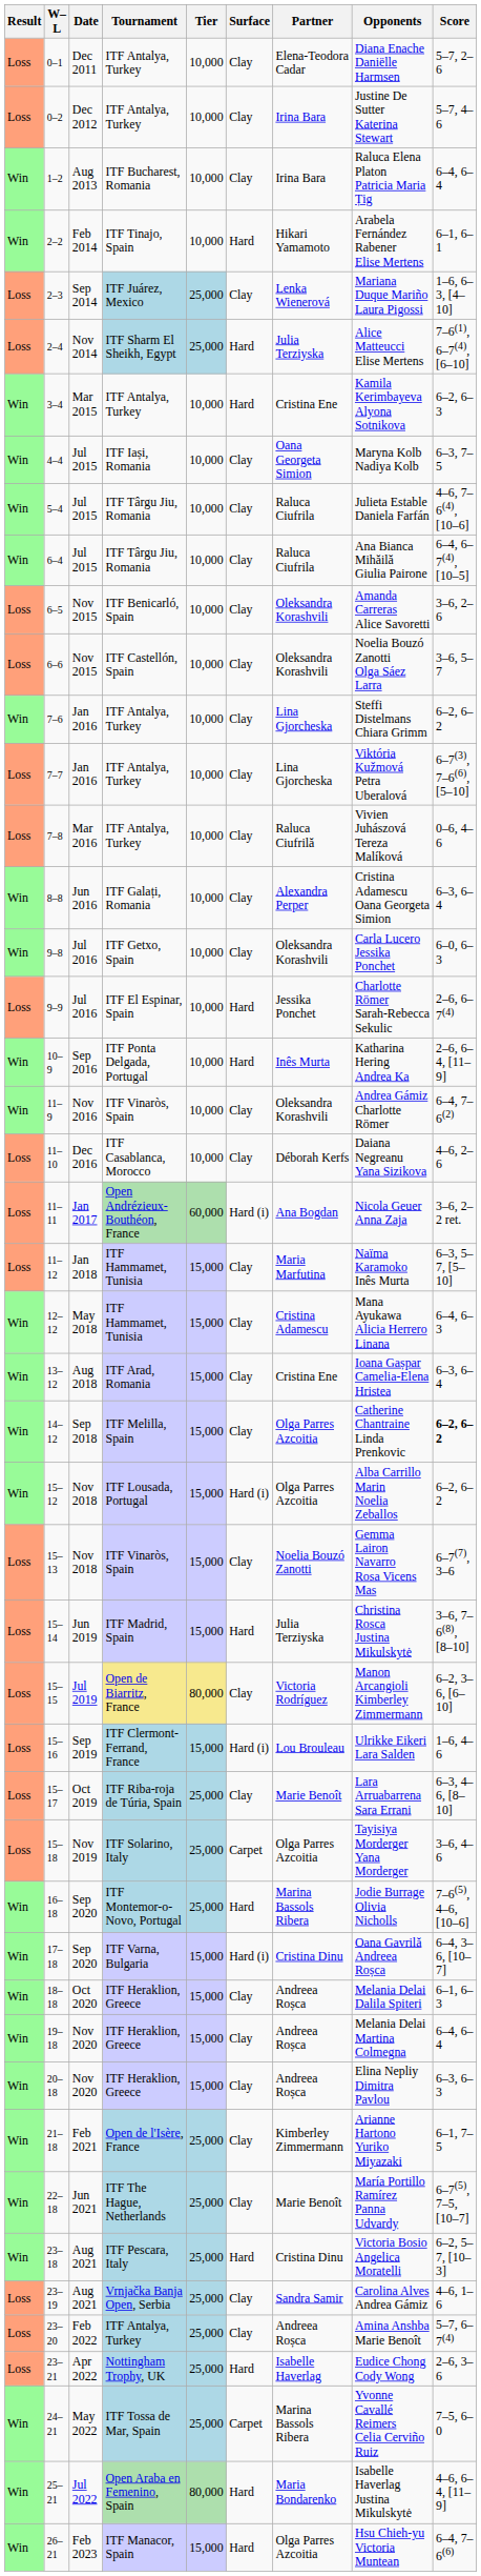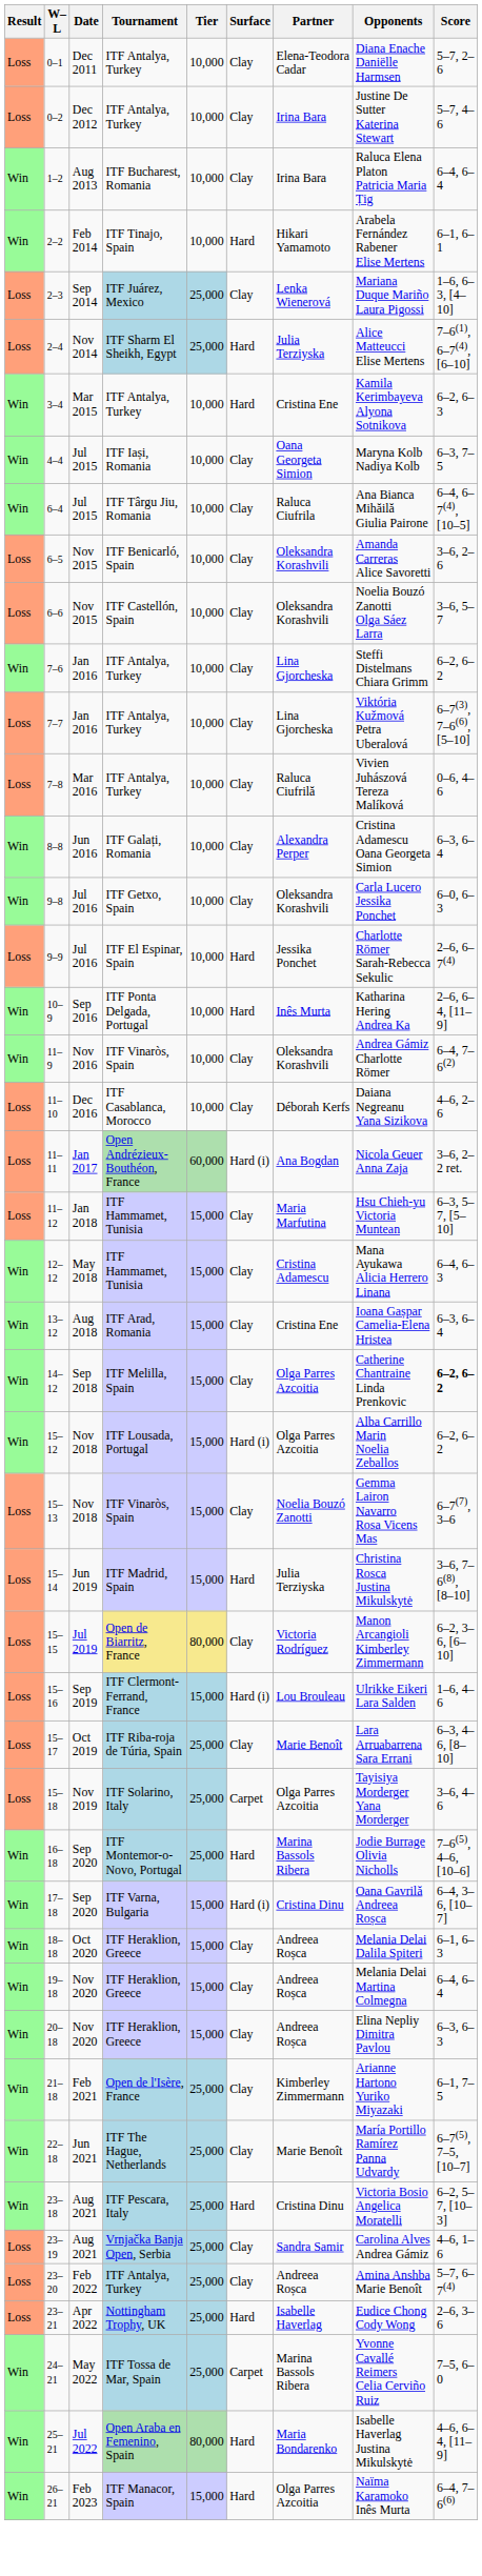- row: Win | 5–4 | Jul 2015 | ITF Târgu Jiu, Romania | 10,000 | Clay | Raluca Ciufrila | Julieta Estable Daniela Farfán | 4–6, 7–6(4), [10–6]
11–12 | Opponents: Naïma Karamoko Inês Murta -> Hsu Chieh-yu Victoria Muntean
26–21 | Opponents: Hsu Chieh-yu Victoria Muntean -> Naïma Karamoko Inês Murta
